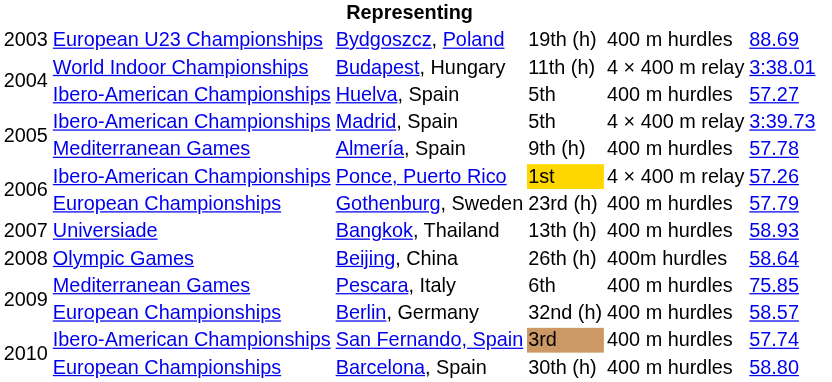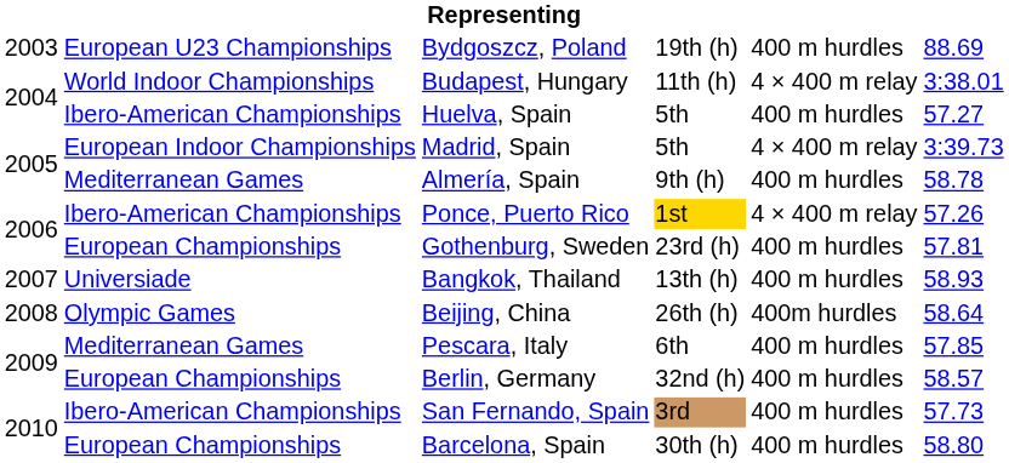Madrid, Spain | column 2: Ibero-American Championships -> European Indoor Championships
Almería, Spain | column 6: 57.78 -> 58.78
Gothenburg, Sweden | column 6: 57.79 -> 57.81
Pescara, Italy | column 6: 75.85 -> 57.85
San Fernando, Spain | column 6: 57.74 -> 57.73
